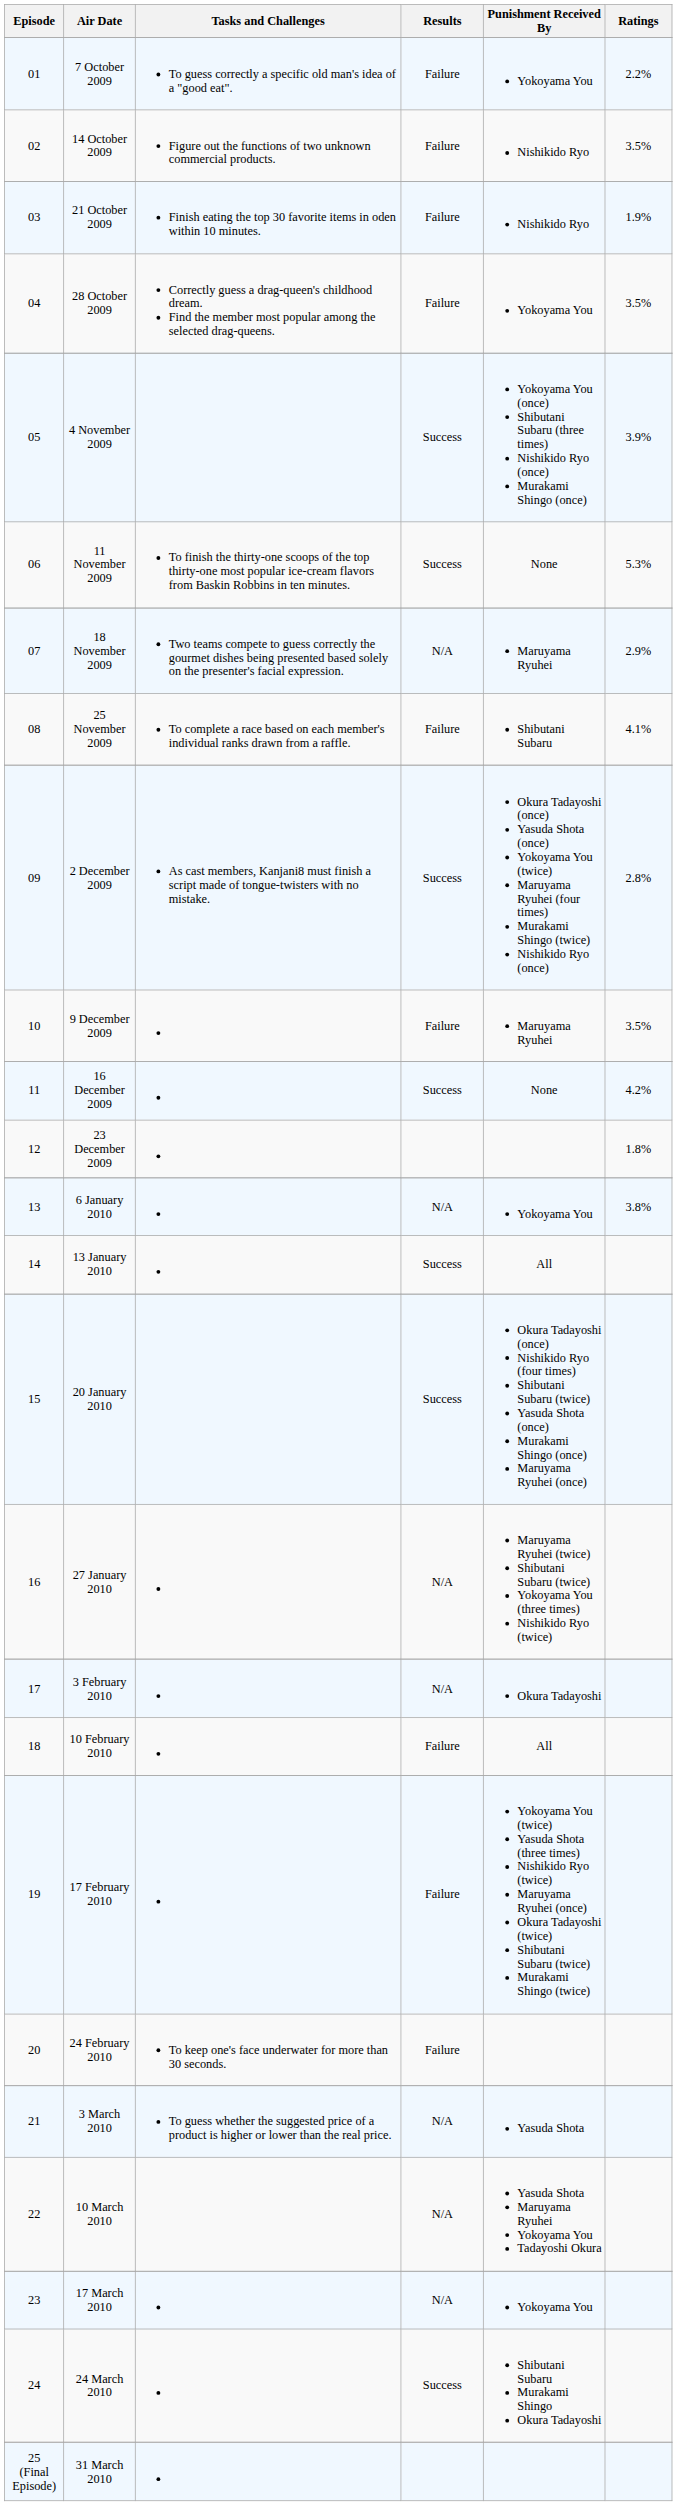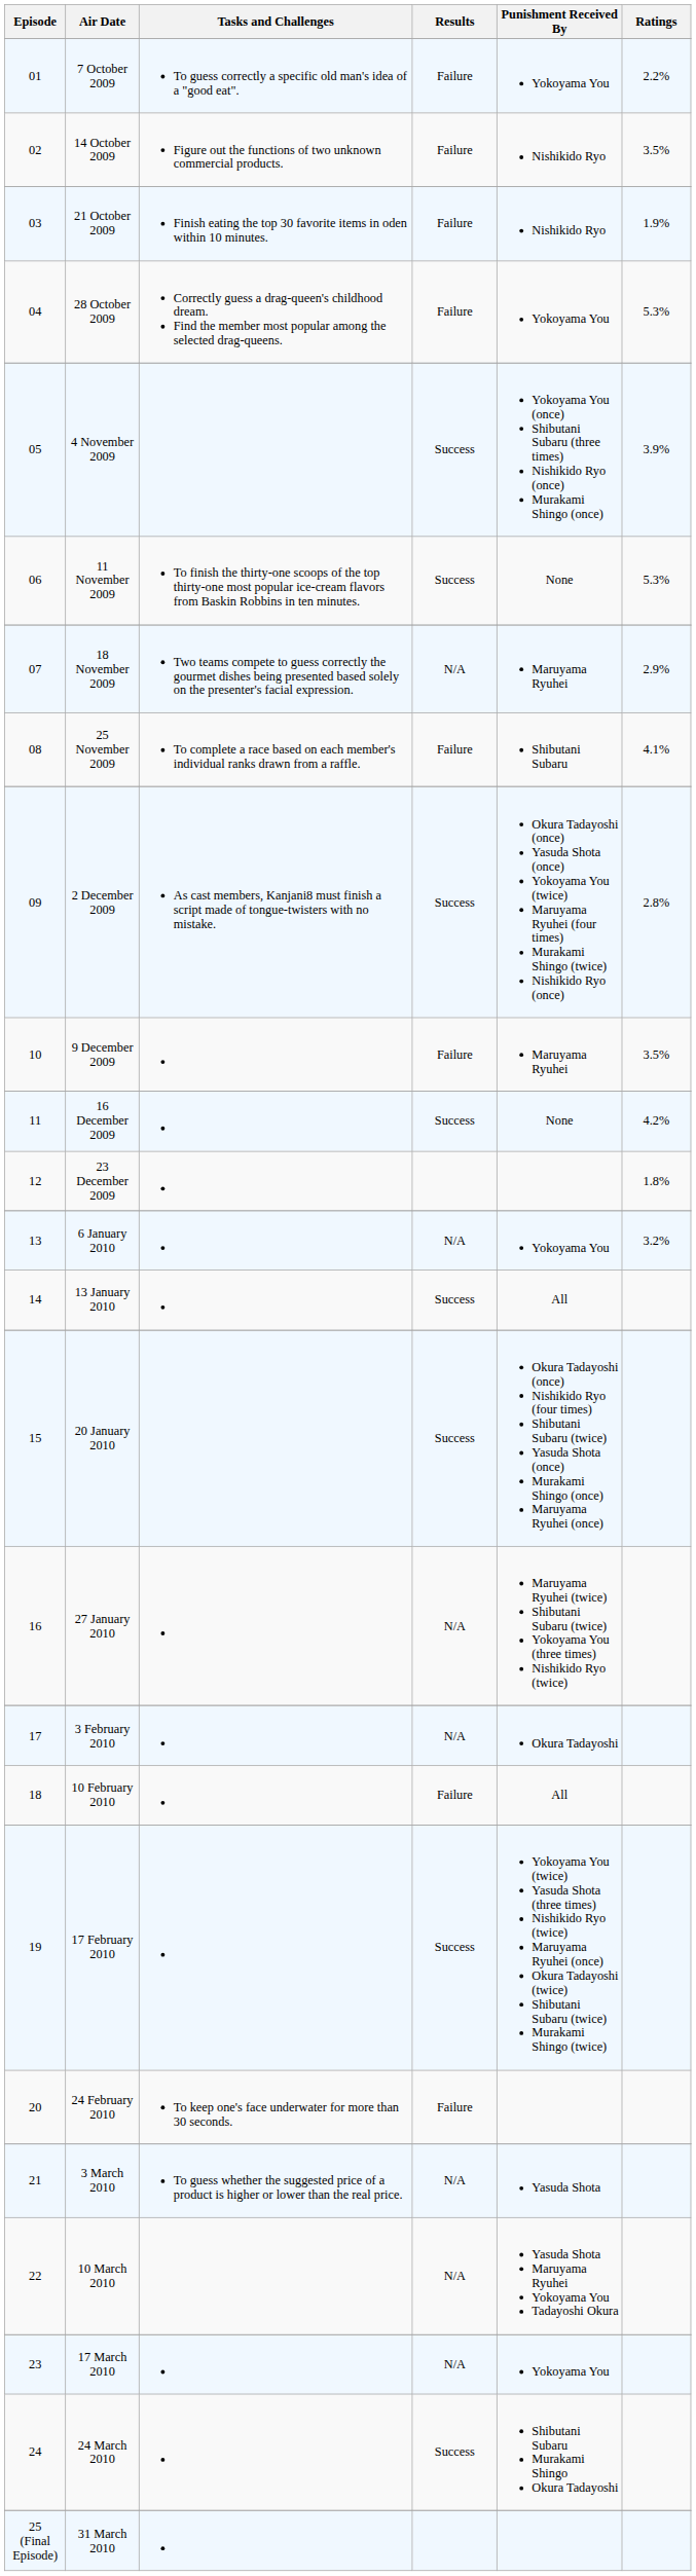28 October 2009 | Ratings: 3.5% -> 5.3%
6 January 2010 | Ratings: 3.8% -> 3.2%
17 February 2010 | Results: Failure -> Success
